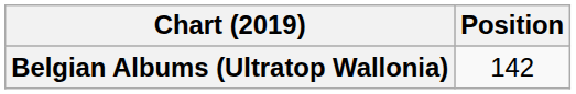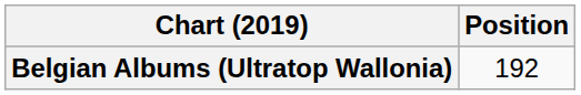Belgian Albums (Ultratop Wallonia) | Position: 142 -> 192
